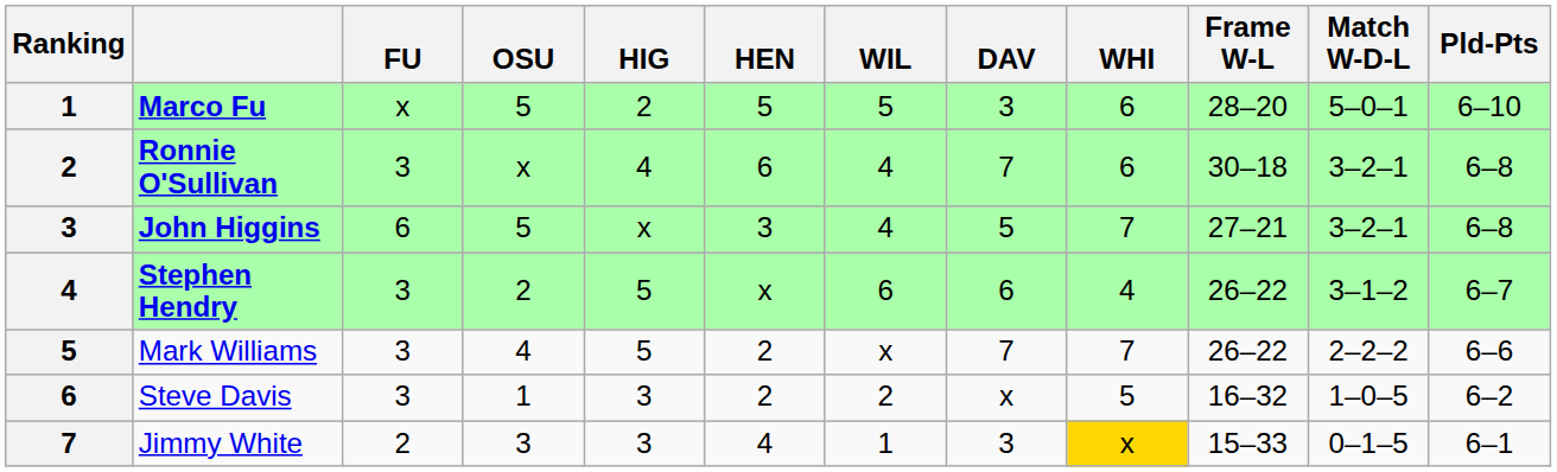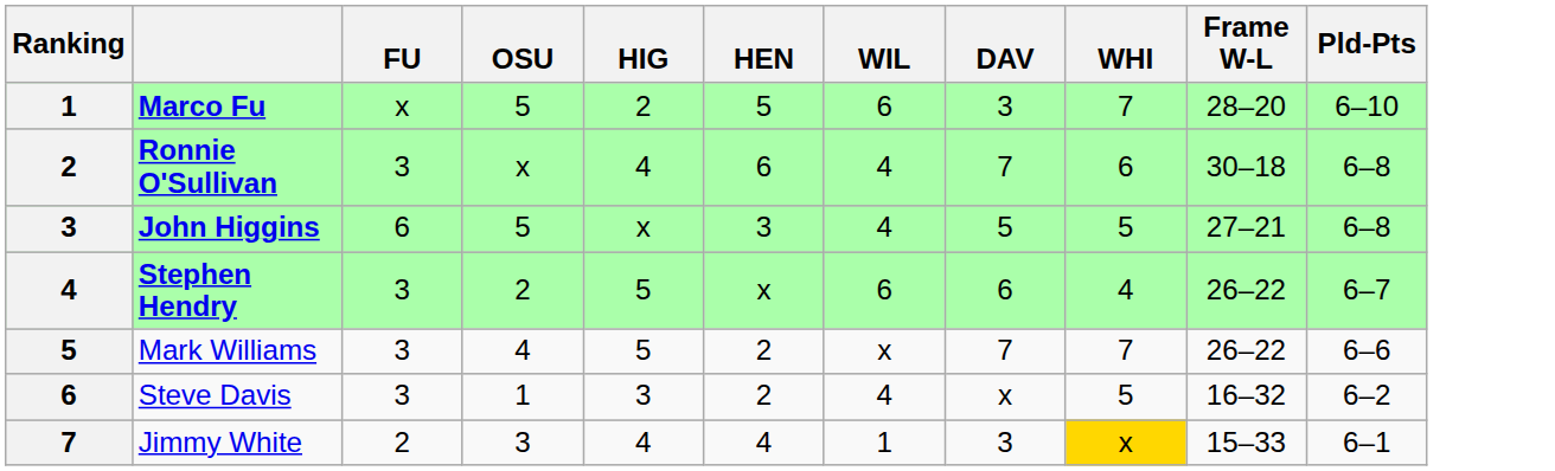- column: Match W-D-L | 5–0–1 | 3–2–1 | 3–2–1 | 3–1–2 | 2–2–2 | 1–0–5 | 0–1–5
Marco Fu | WIL: 5 -> 6
Marco Fu | WHI: 6 -> 7
John Higgins | WHI: 7 -> 5
Steve Davis | WIL: 2 -> 4
Jimmy White | HIG: 3 -> 4
